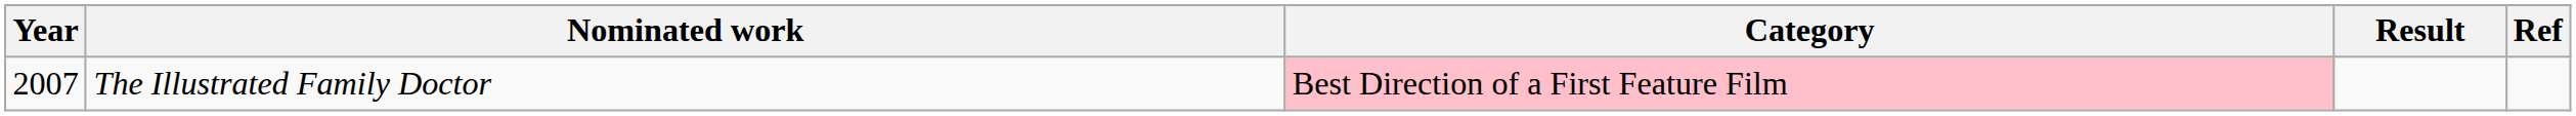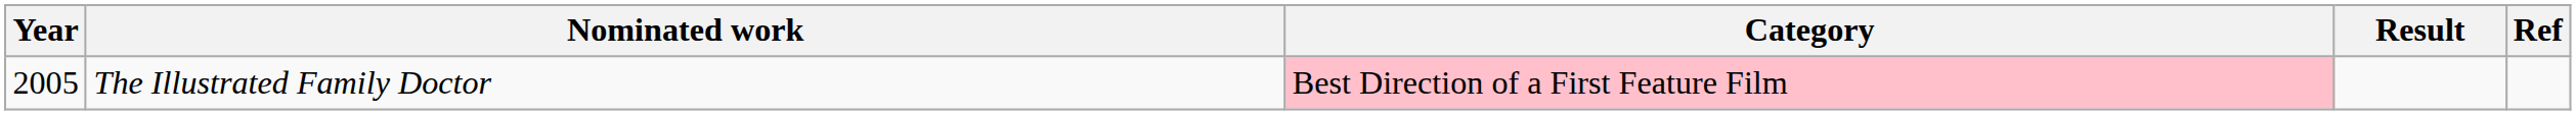The Illustrated Family Doctor | Year: 2007 -> 2005
